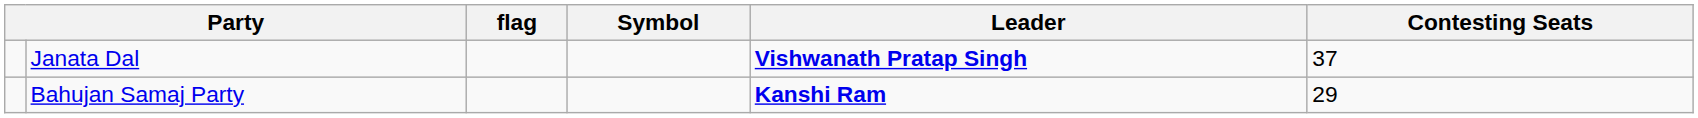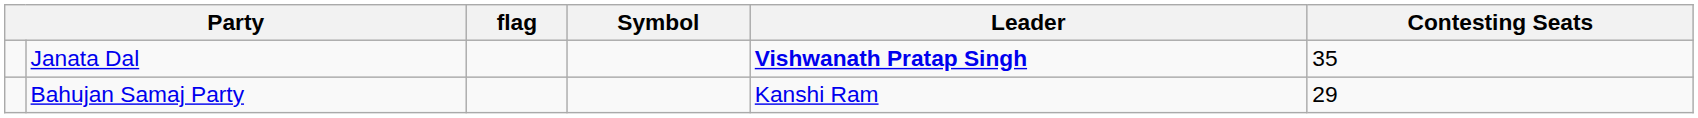Janata Dal | Contesting Seats: 37 -> 35
Bahujan Samaj Party | Leader: bold -> normal
